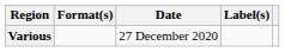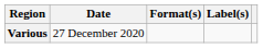columns swapped: Date <-> Format(s)
